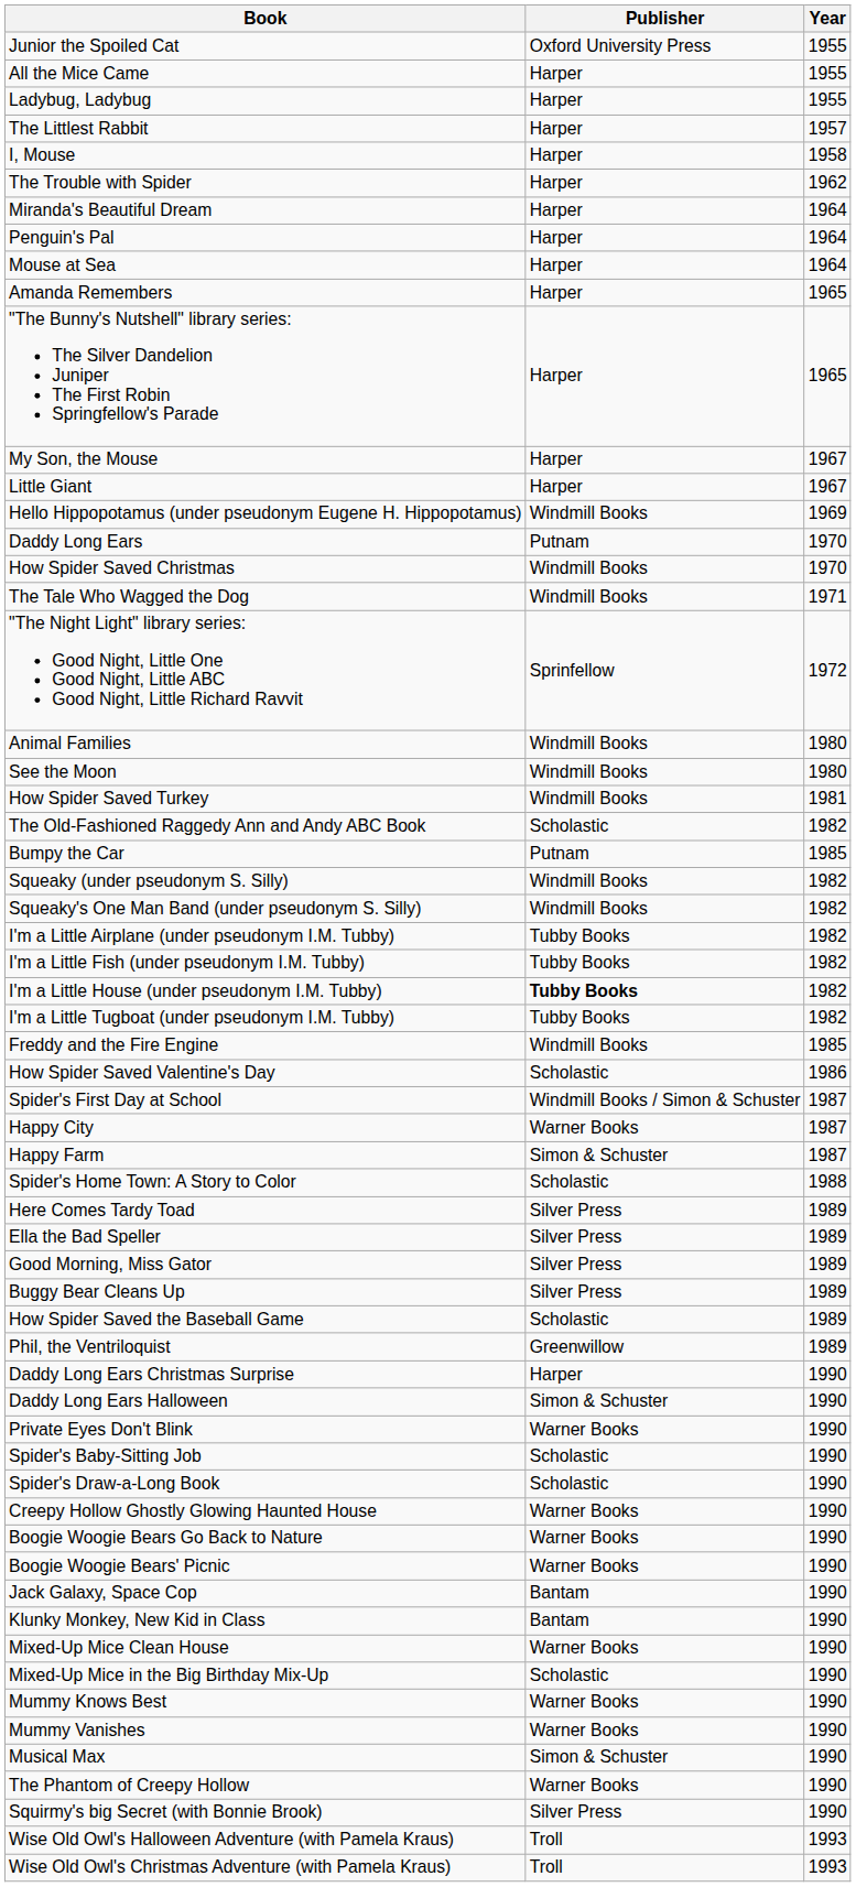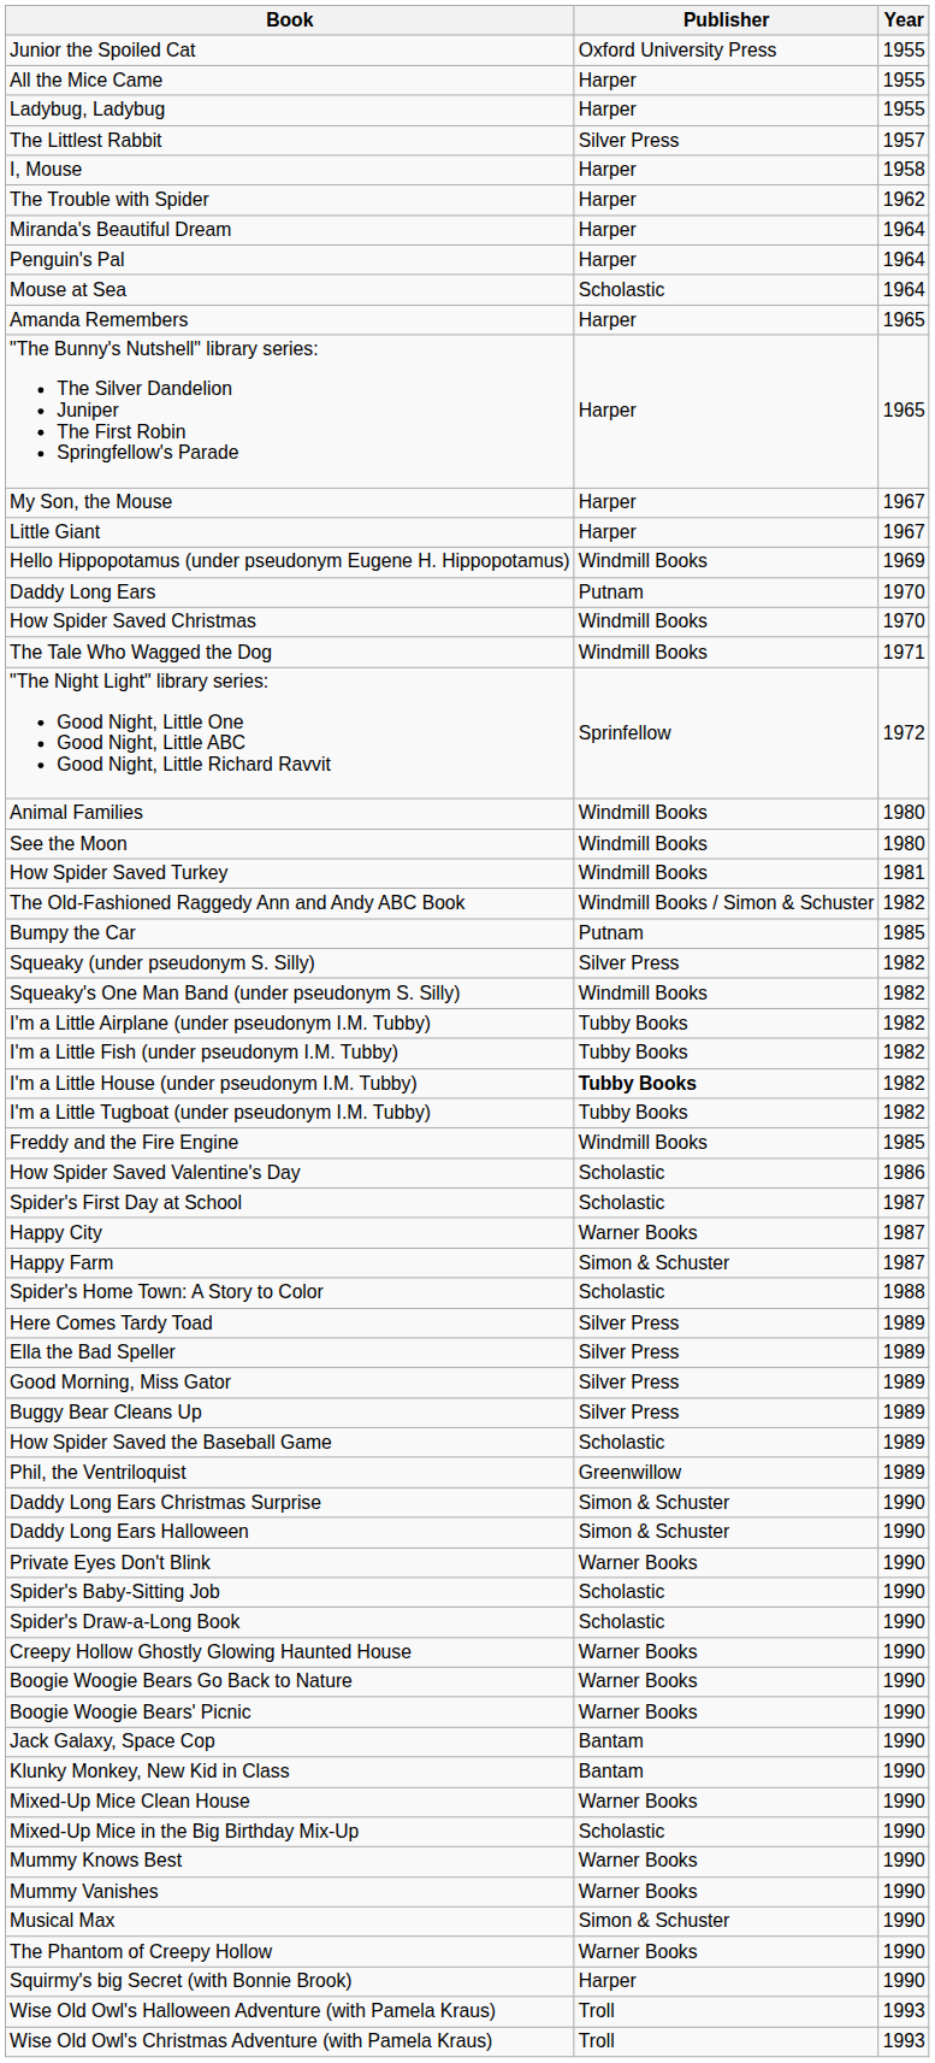The Littlest Rabbit | Publisher: Harper -> Silver Press
Mouse at Sea | Publisher: Harper -> Scholastic
The Old-Fashioned Raggedy Ann and Andy ABC Book | Publisher: Scholastic -> Windmill Books / Simon & Schuster
Squeaky (under pseudonym S. Silly) | Publisher: Windmill Books -> Silver Press
Spider's First Day at School | Publisher: Windmill Books / Simon & Schuster -> Scholastic
Daddy Long Ears Christmas Surprise | Publisher: Harper -> Simon & Schuster
Squirmy's big Secret (with Bonnie Brook) | Publisher: Silver Press -> Harper
